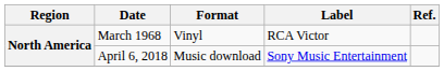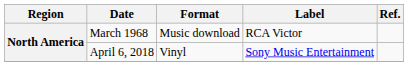March 1968 | Format: Vinyl -> Music download
April 6, 2018 | Format: Music download -> Vinyl
